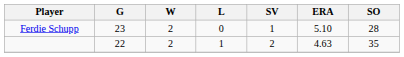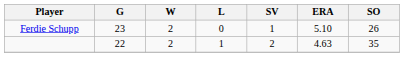Ferdie Schupp | SO: 28 -> 26
